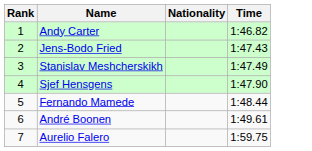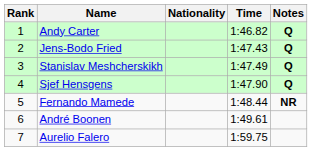+ column: Notes | Q | Q | Q | Q | NR
